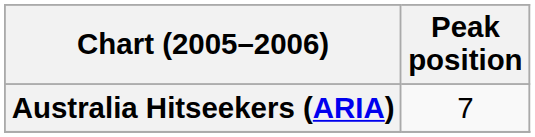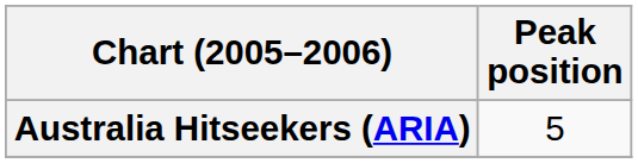Australia Hitseekers (ARIA) | Peak position: 7 -> 5
